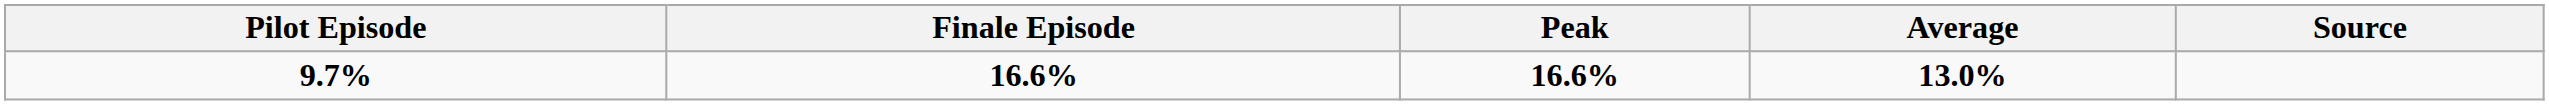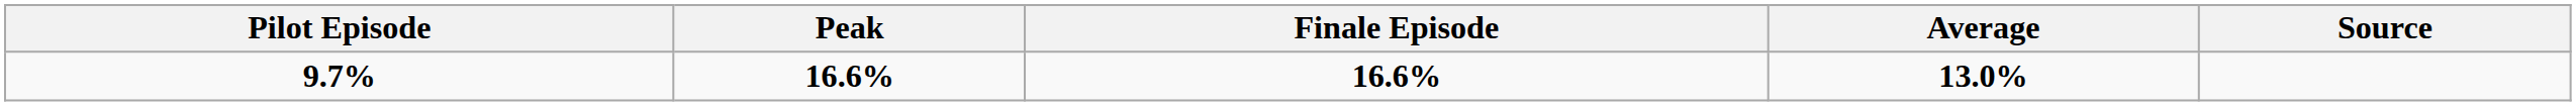columns swapped: Finale Episode <-> Peak
